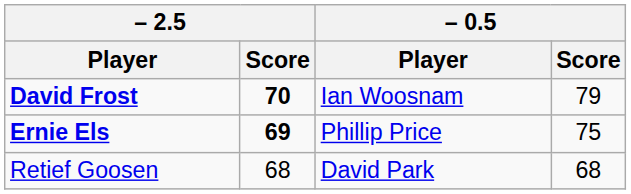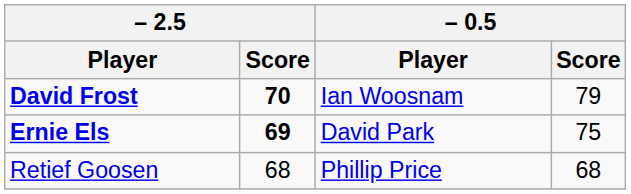Ernie Els | – 0.5 / Player: Phillip Price -> David Park
Retief Goosen | – 0.5 / Player: David Park -> Phillip Price
